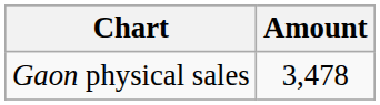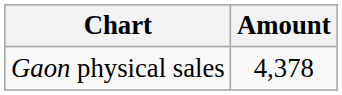Gaon physical sales | Amount: 3,478 -> 4,378
